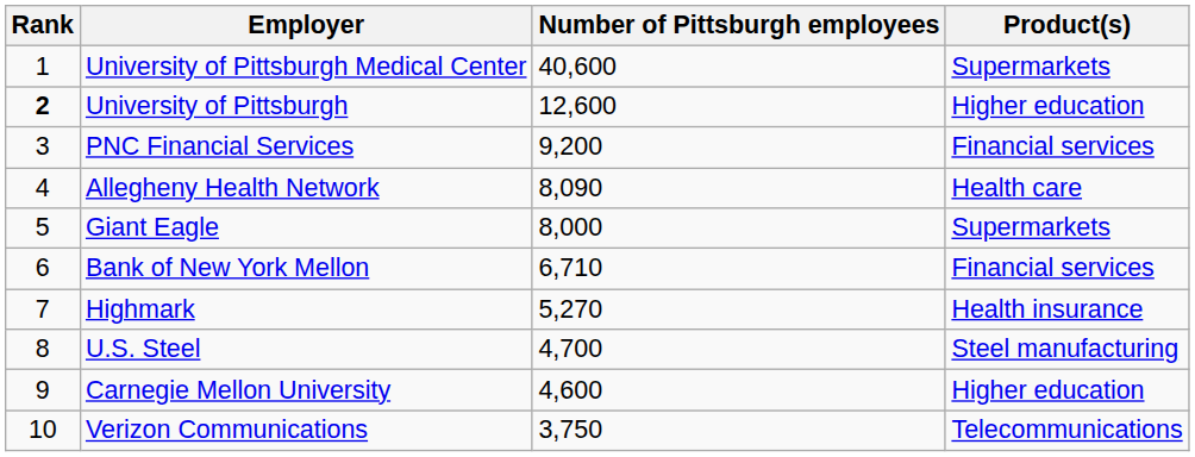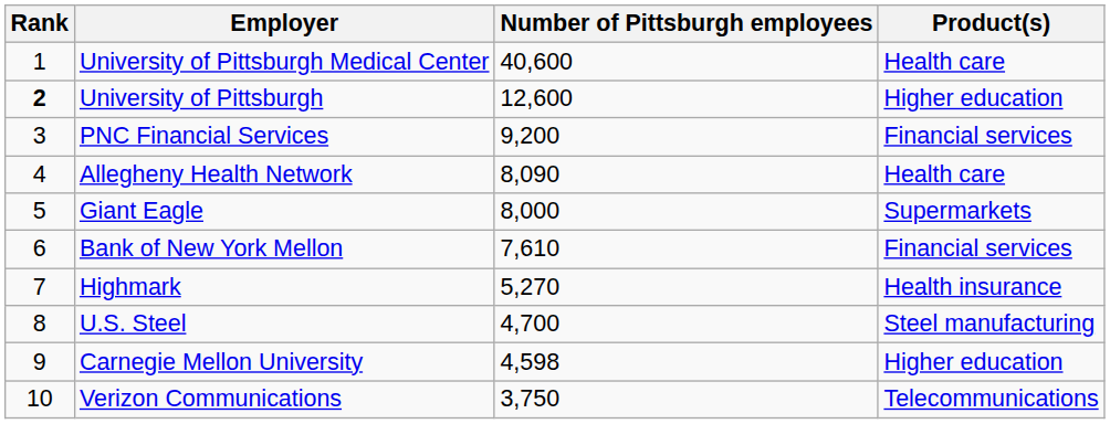University of Pittsburgh Medical Center | Product(s): Supermarkets -> Health care
Bank of New York Mellon | Number of Pittsburgh employees: 6,710 -> 7,610
Carnegie Mellon University | Number of Pittsburgh employees: 4,600 -> 4,598
